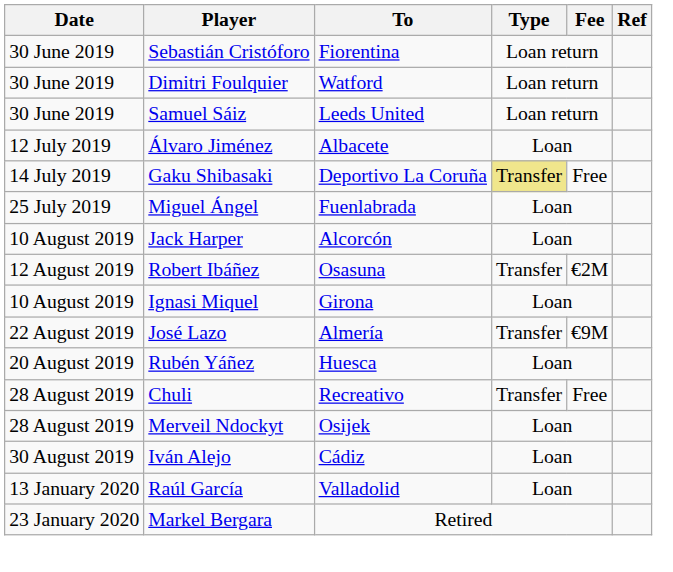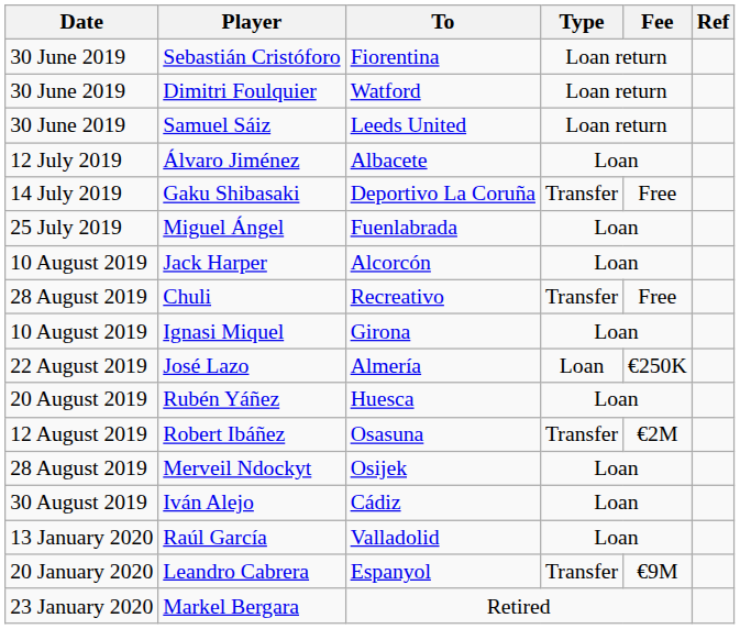Gaku Shibasaki | Type: khaki background -> no background
rows swapped: Robert Ibáñez <-> Chuli
José Lazo | Type: Transfer -> Loan
José Lazo | Fee: €9M -> €250K
+ row: 20 January 2020 | Leandro Cabrera | Espanyol | Transfer | €9M
